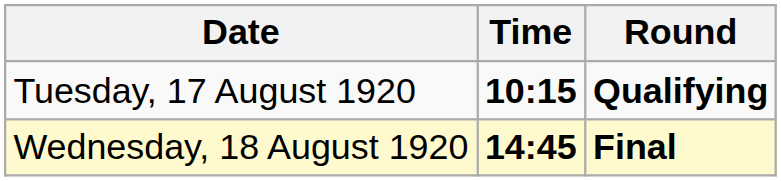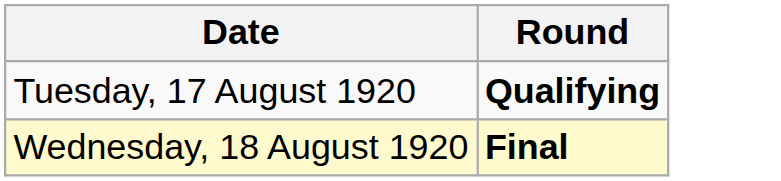- column: Time | 10:15 | 14:45
